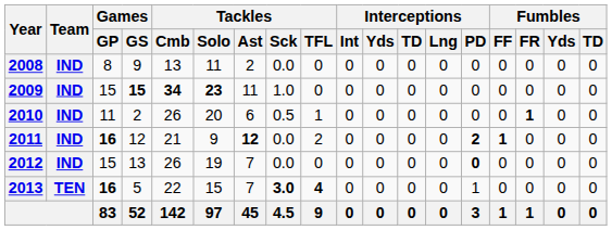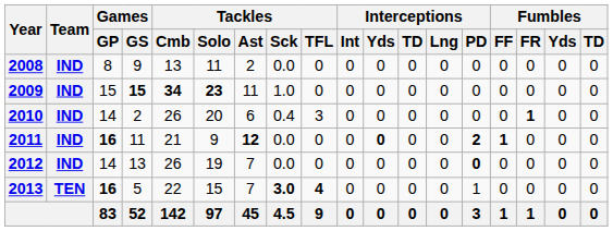2010 | Games / GP: 11 -> 14
2010 | Tackles / Sck: 0.5 -> 0.4
2010 | Tackles / TFL: 1 -> 3
2011 | Games / GS: 12 -> 11
2011 | Tackles / TFL: 2 -> 0
2011 | Interceptions / Yds: normal -> bold
2012 | Games / GP: 15 -> 14
